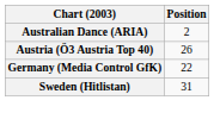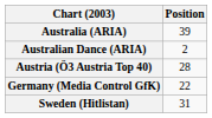+ row: Australia (ARIA) | 39
Austria (Ö3 Austria Top 40) | Position: 26 -> 28
